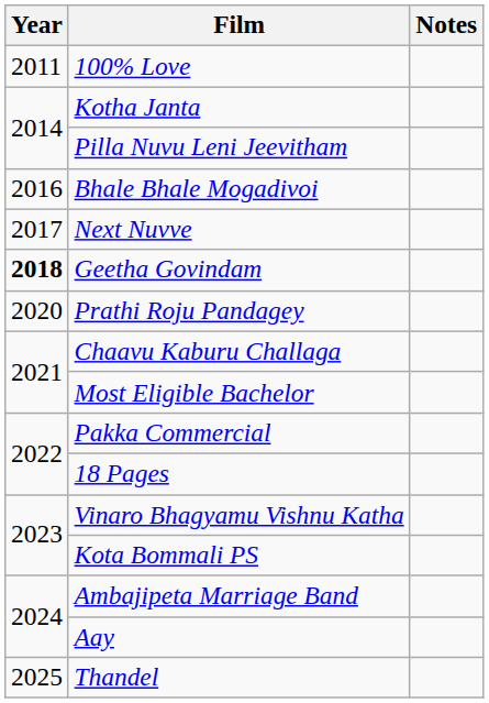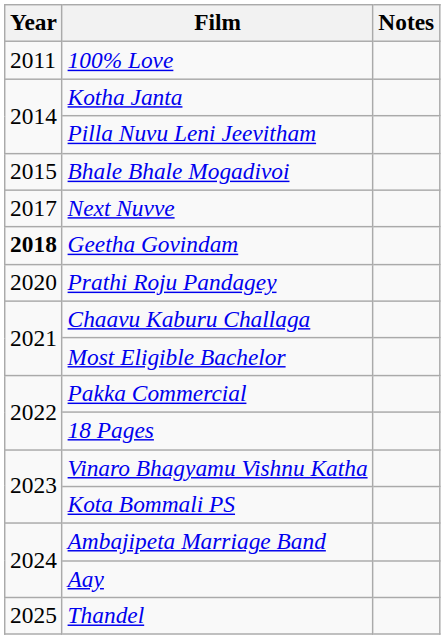Bhale Bhale Mogadivoi | Year: 2016 -> 2015
